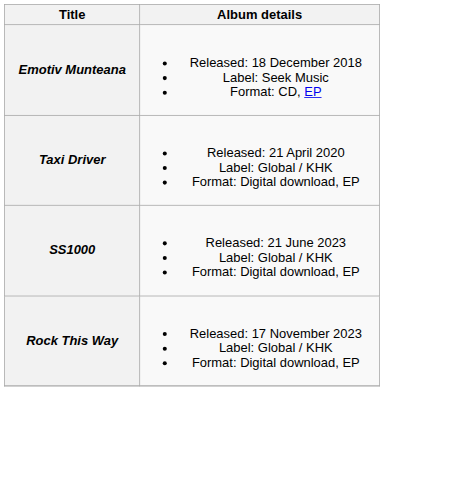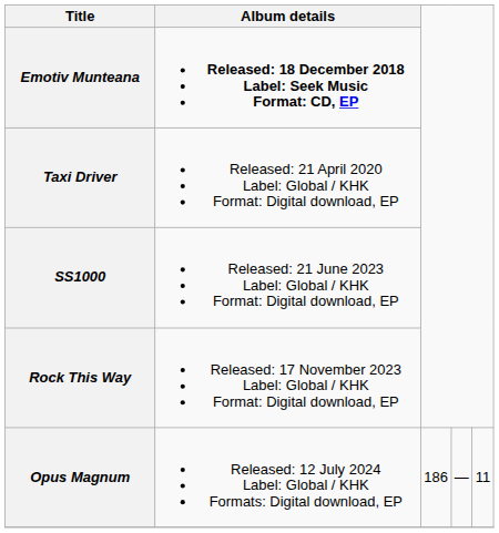Emotiv Munteana | Album details: normal -> bold
+ row: Opus Magnum | Released: 12 July 2024 Label: Global / KHK Formats: Digital download, EP | 186 | — | 11
